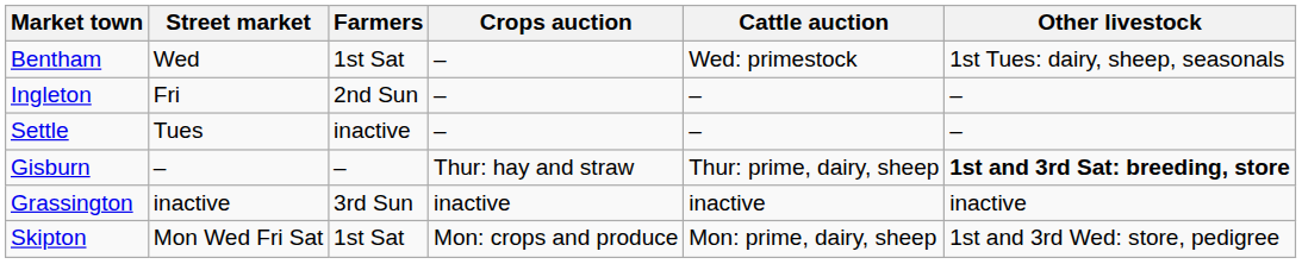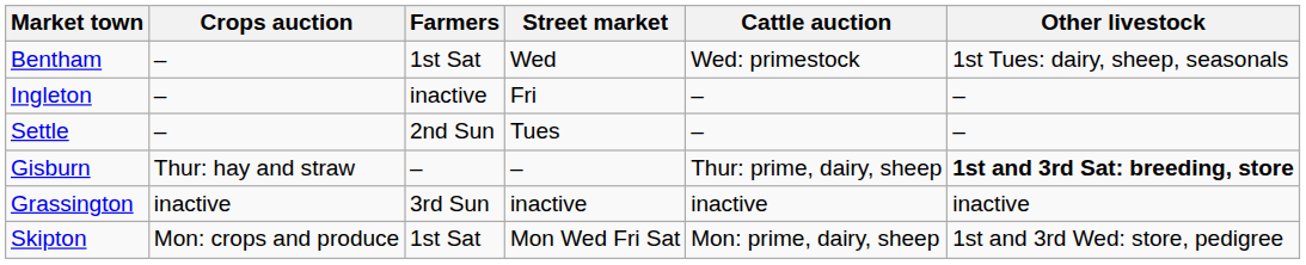columns swapped: Street market <-> Crops auction
Ingleton | Farmers: 2nd Sun -> inactive
Settle | Farmers: inactive -> 2nd Sun
